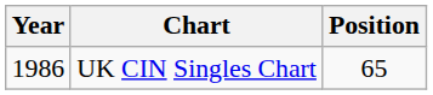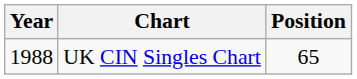UK CIN Singles Chart | Year: 1986 -> 1988
